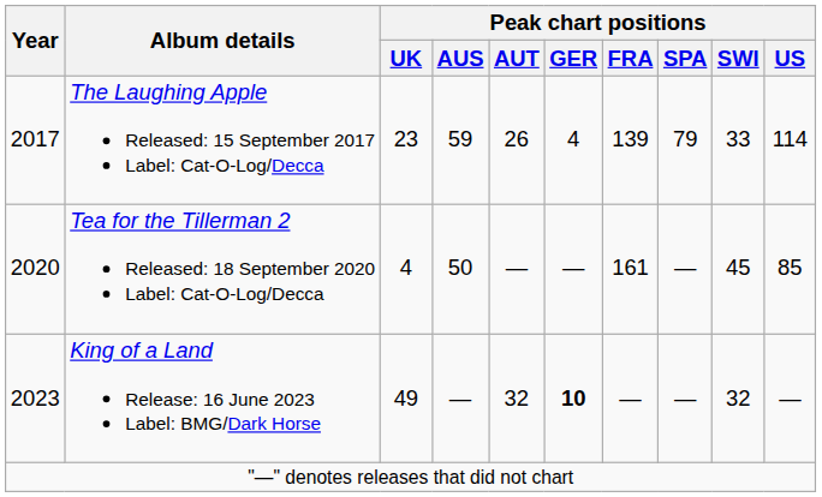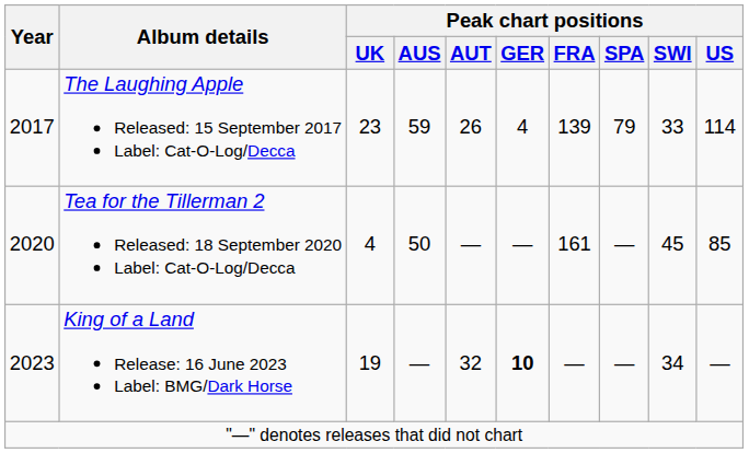King of a Land Release: 16 June 2023 Label: BMG/Dark Horse | Peak chart positions / UK: 49 -> 19
King of a Land Release: 16 June 2023 Label: BMG/Dark Horse | Peak chart positions / SWI: 32 -> 34
